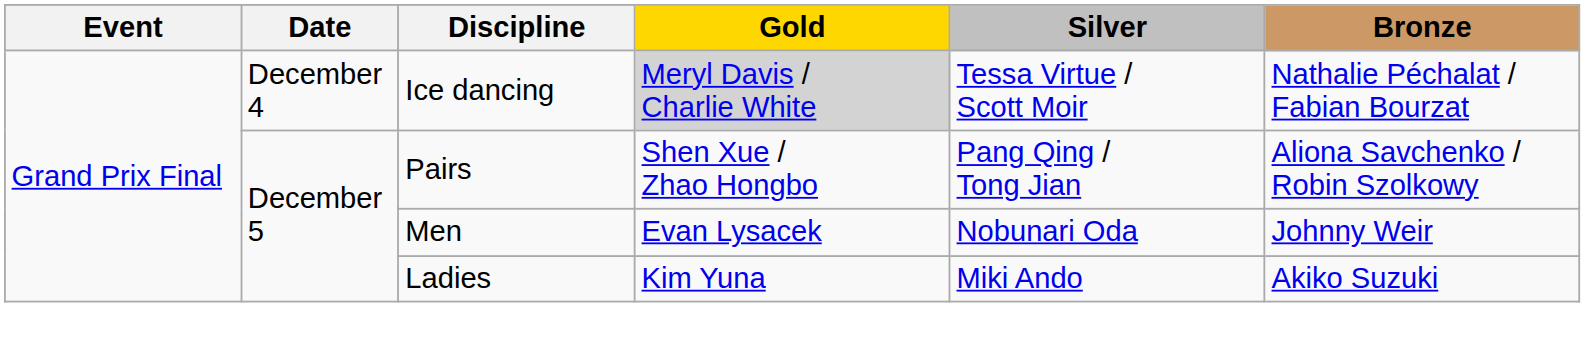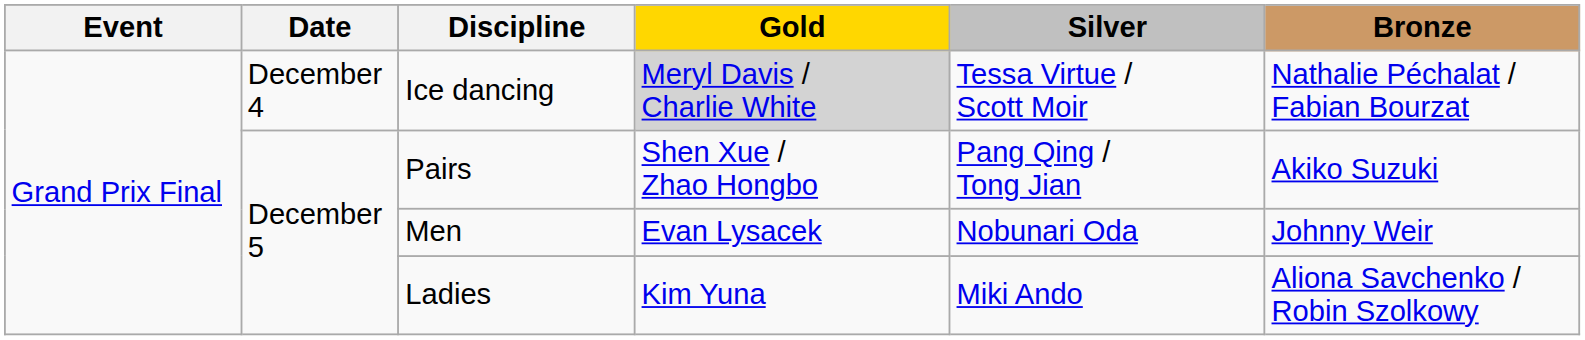Pairs | Bronze: Aliona Savchenko / Robin Szolkowy -> Akiko Suzuki
Ladies | Bronze: Akiko Suzuki -> Aliona Savchenko / Robin Szolkowy
